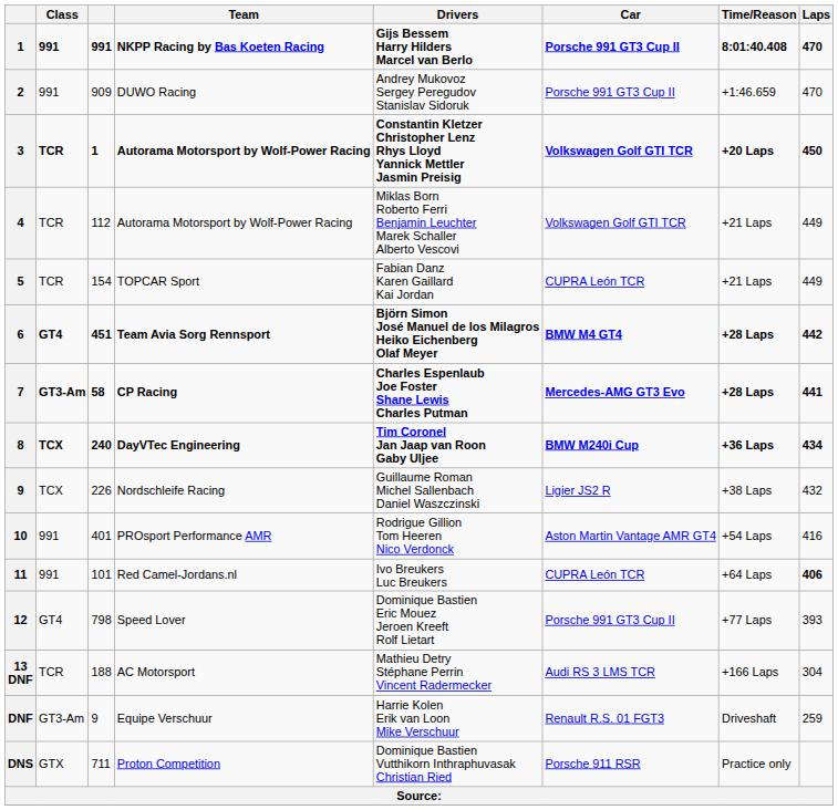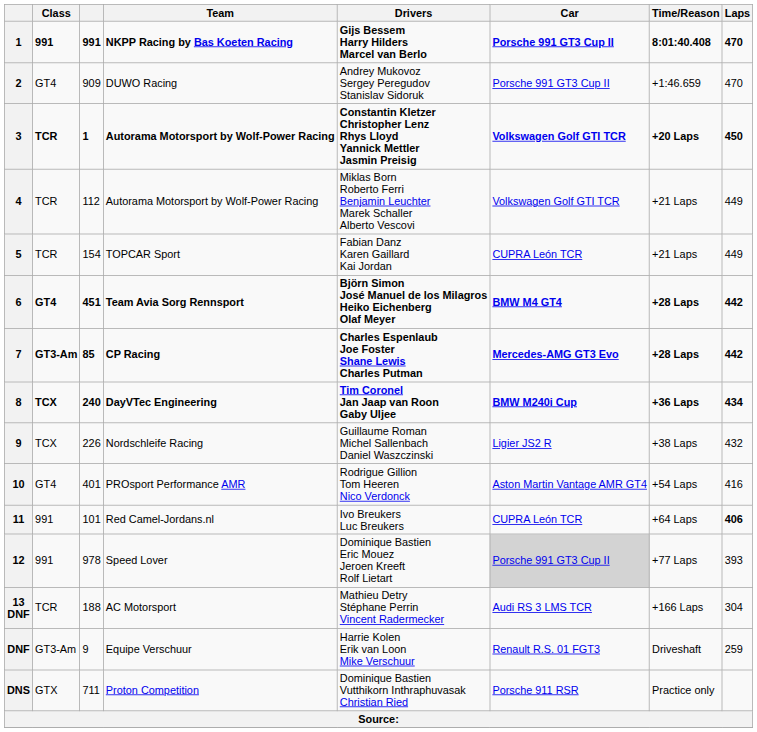DUWO Racing | Class: 991 -> GT4
CP Racing | column 3: 58 -> 85
CP Racing | Laps: 441 -> 442
PROsport Performance AMR | Class: 991 -> GT4
Speed Lover | Class: GT4 -> 991
Speed Lover | column 3: 798 -> 978
Speed Lover | Car: no background -> lightgrey background
